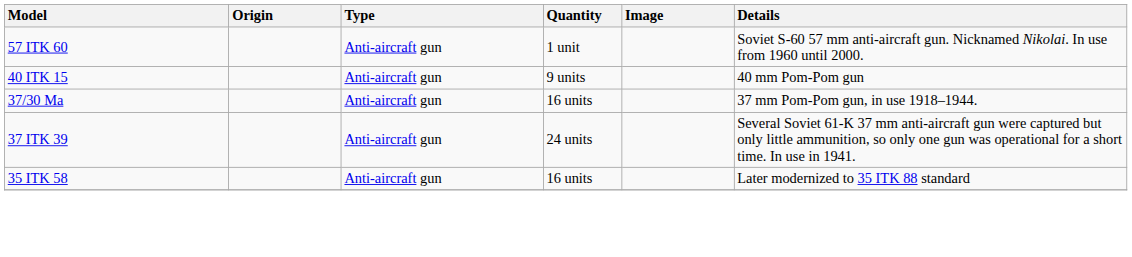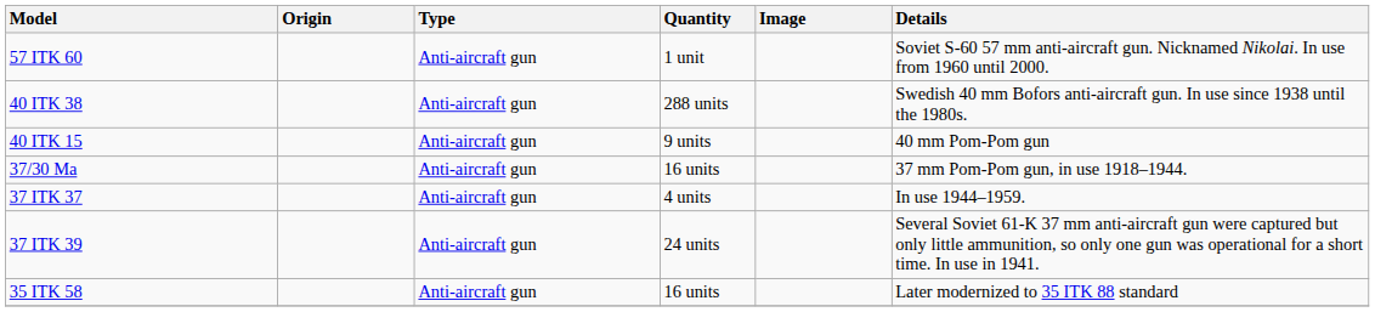+ row: 40 ITK 38 | Anti-aircraft gun | 288 units | Swedish 40 mm Bofors anti-aircraft gun. In use since 1938 until the 1980s.
+ row: 37 ITK 37 | Anti-aircraft gun | 4 units | In use 1944–1959.
